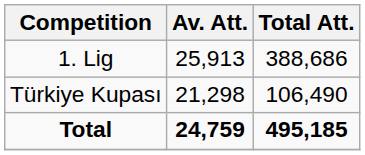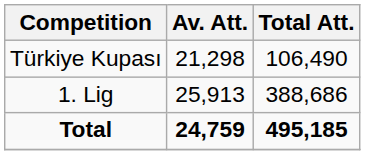rows swapped: 1. Lig <-> Türkiye Kupası
